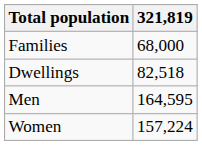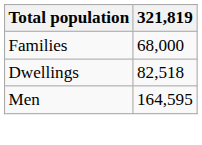- row: Women | 157,224
